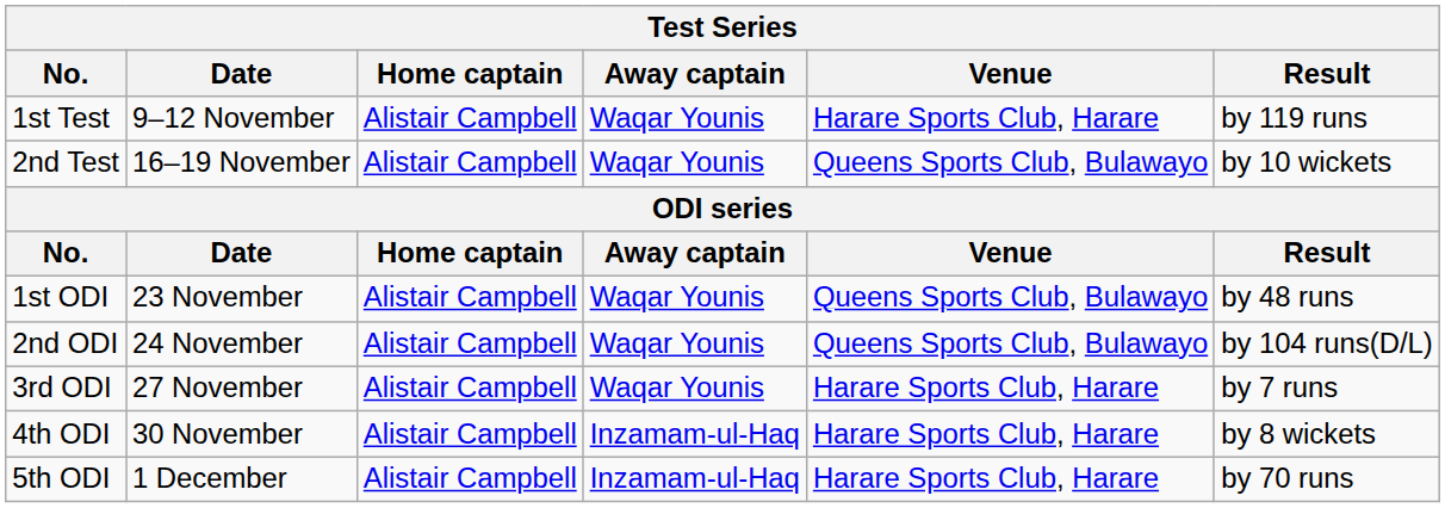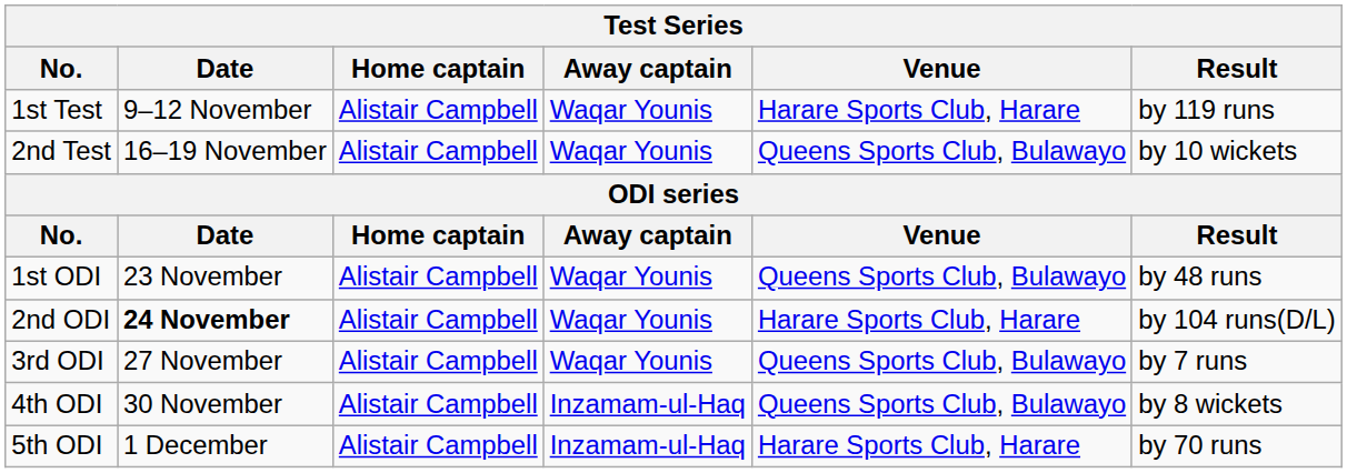2nd ODI | Date: normal -> bold
2nd ODI | Venue: Queens Sports Club, Bulawayo -> Harare Sports Club, Harare
3rd ODI | Venue: Harare Sports Club, Harare -> Queens Sports Club, Bulawayo
4th ODI | Venue: Harare Sports Club, Harare -> Queens Sports Club, Bulawayo
